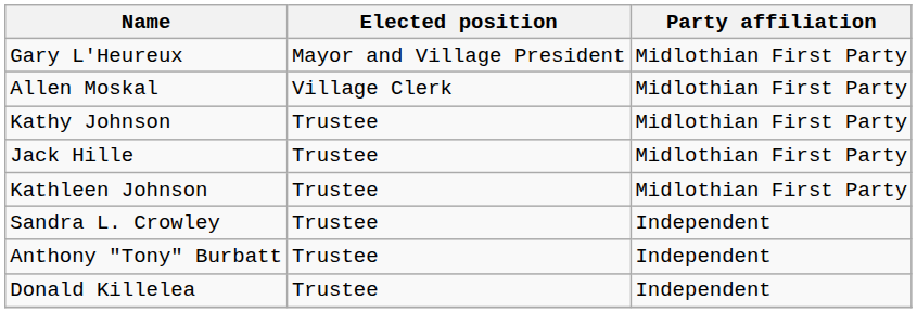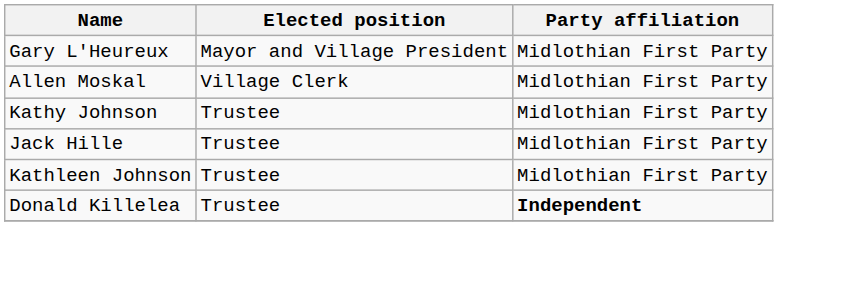- row: Sandra L. Crowley | Trustee | Independent
- row: Anthony "Tony" Burbatt | Trustee | Independent
Donald Killelea | Party affiliation: normal -> bold
